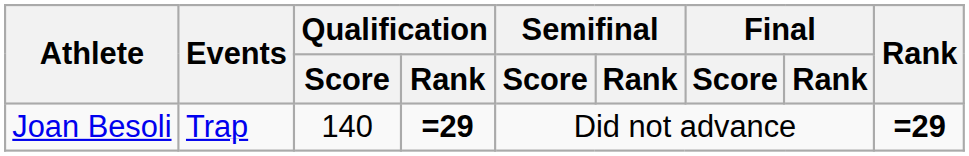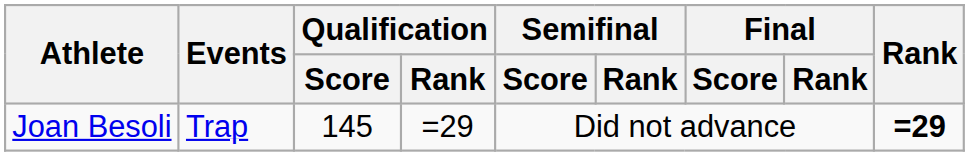Joan Besoli | Qualification / Score: 140 -> 145
Joan Besoli | Qualification / Rank: bold -> normal
